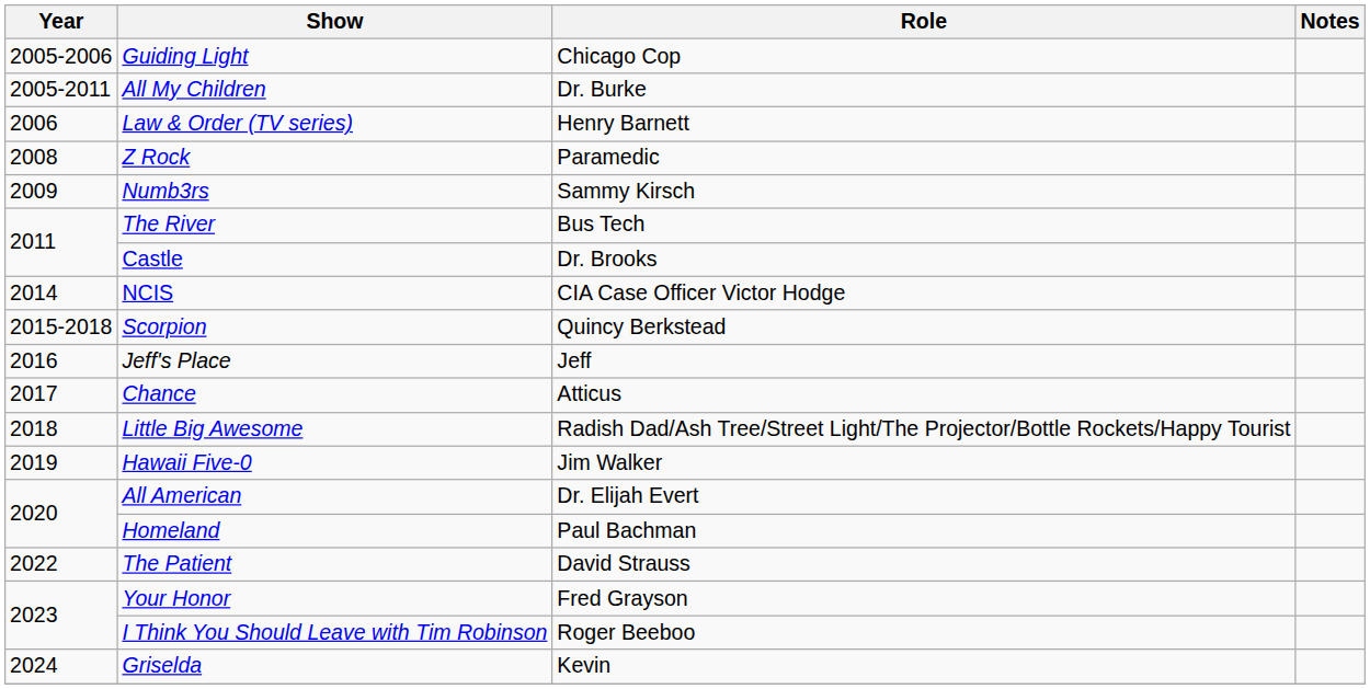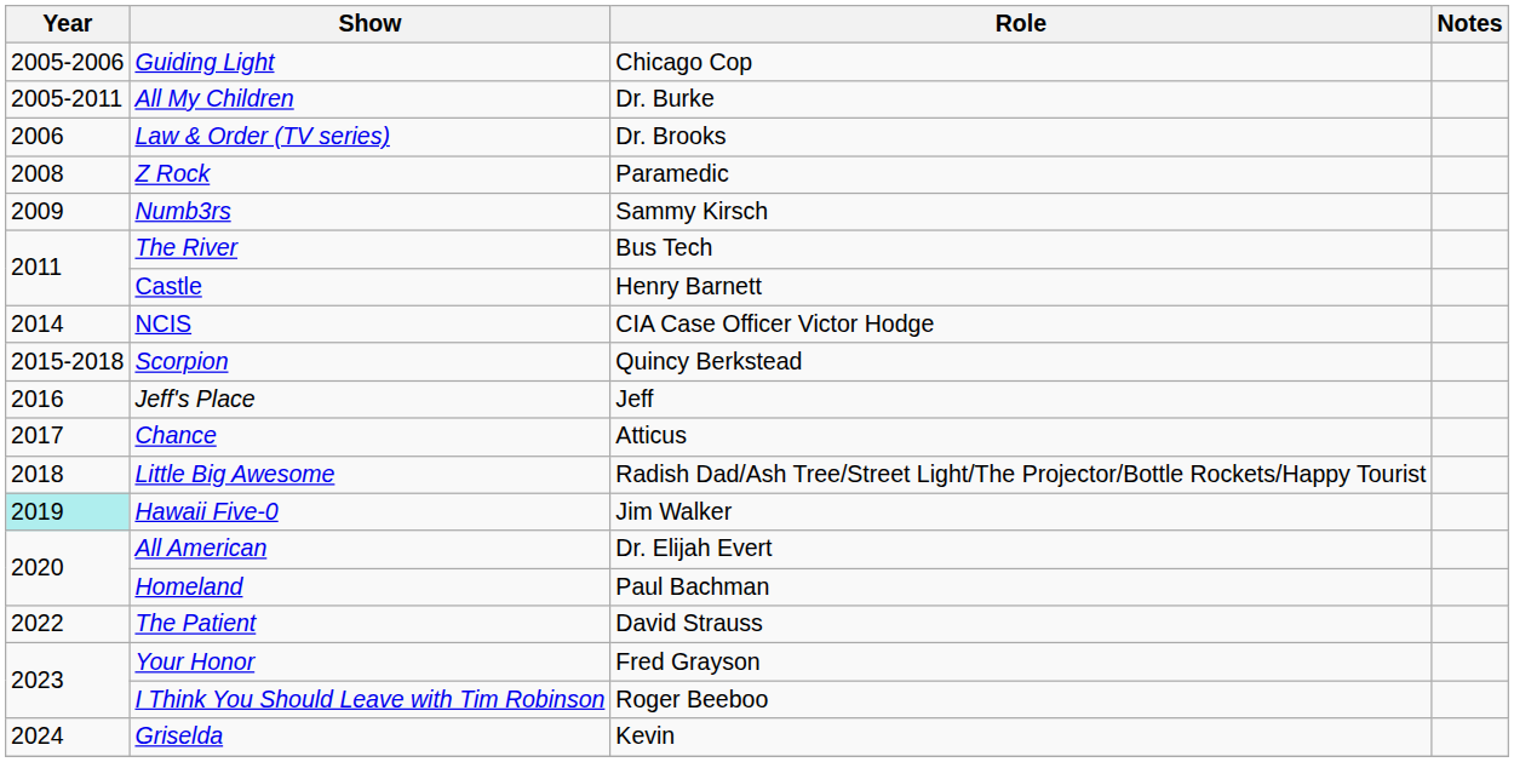Law & Order (TV series) | Role: Henry Barnett -> Dr. Brooks
Castle | Role: Dr. Brooks -> Henry Barnett
Hawaii Five-0 | Year: no background -> paleturquoise background
